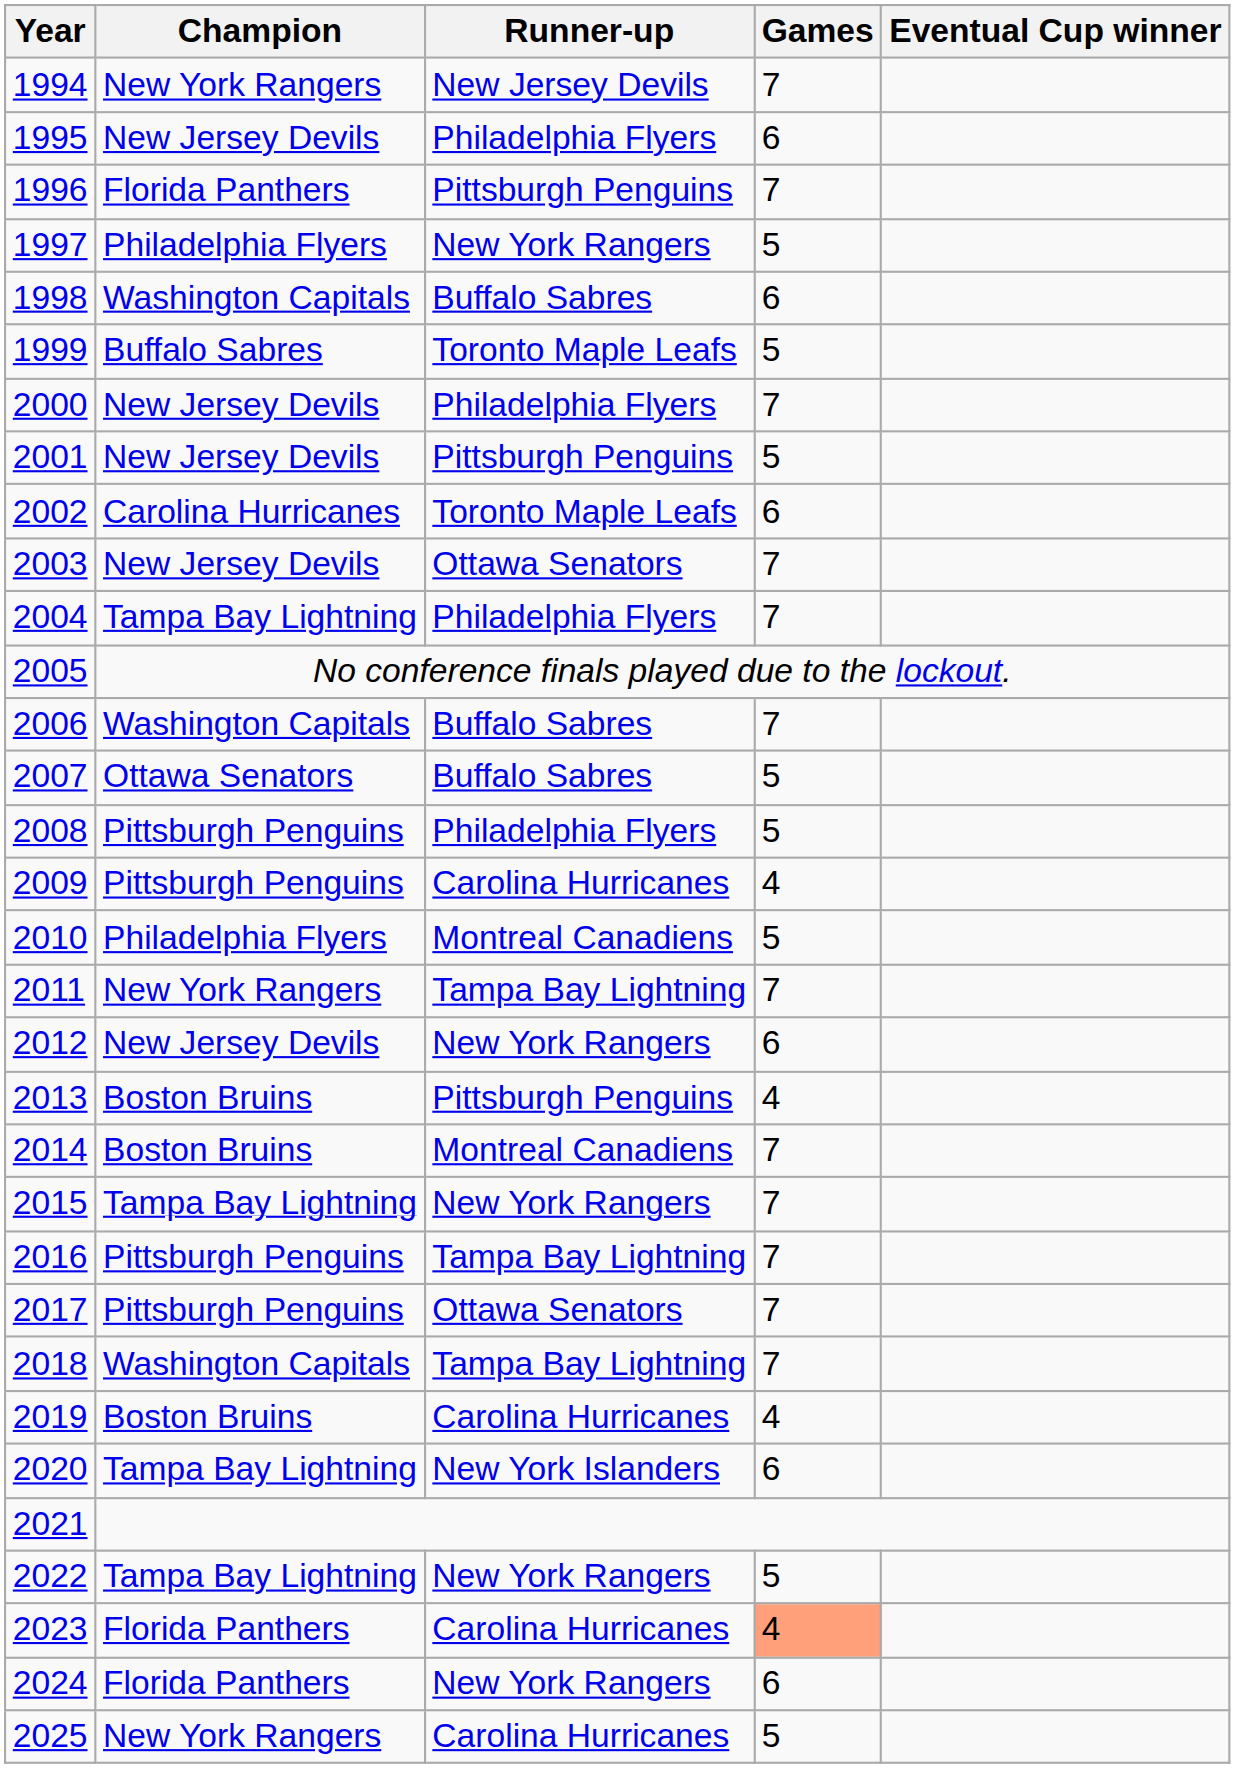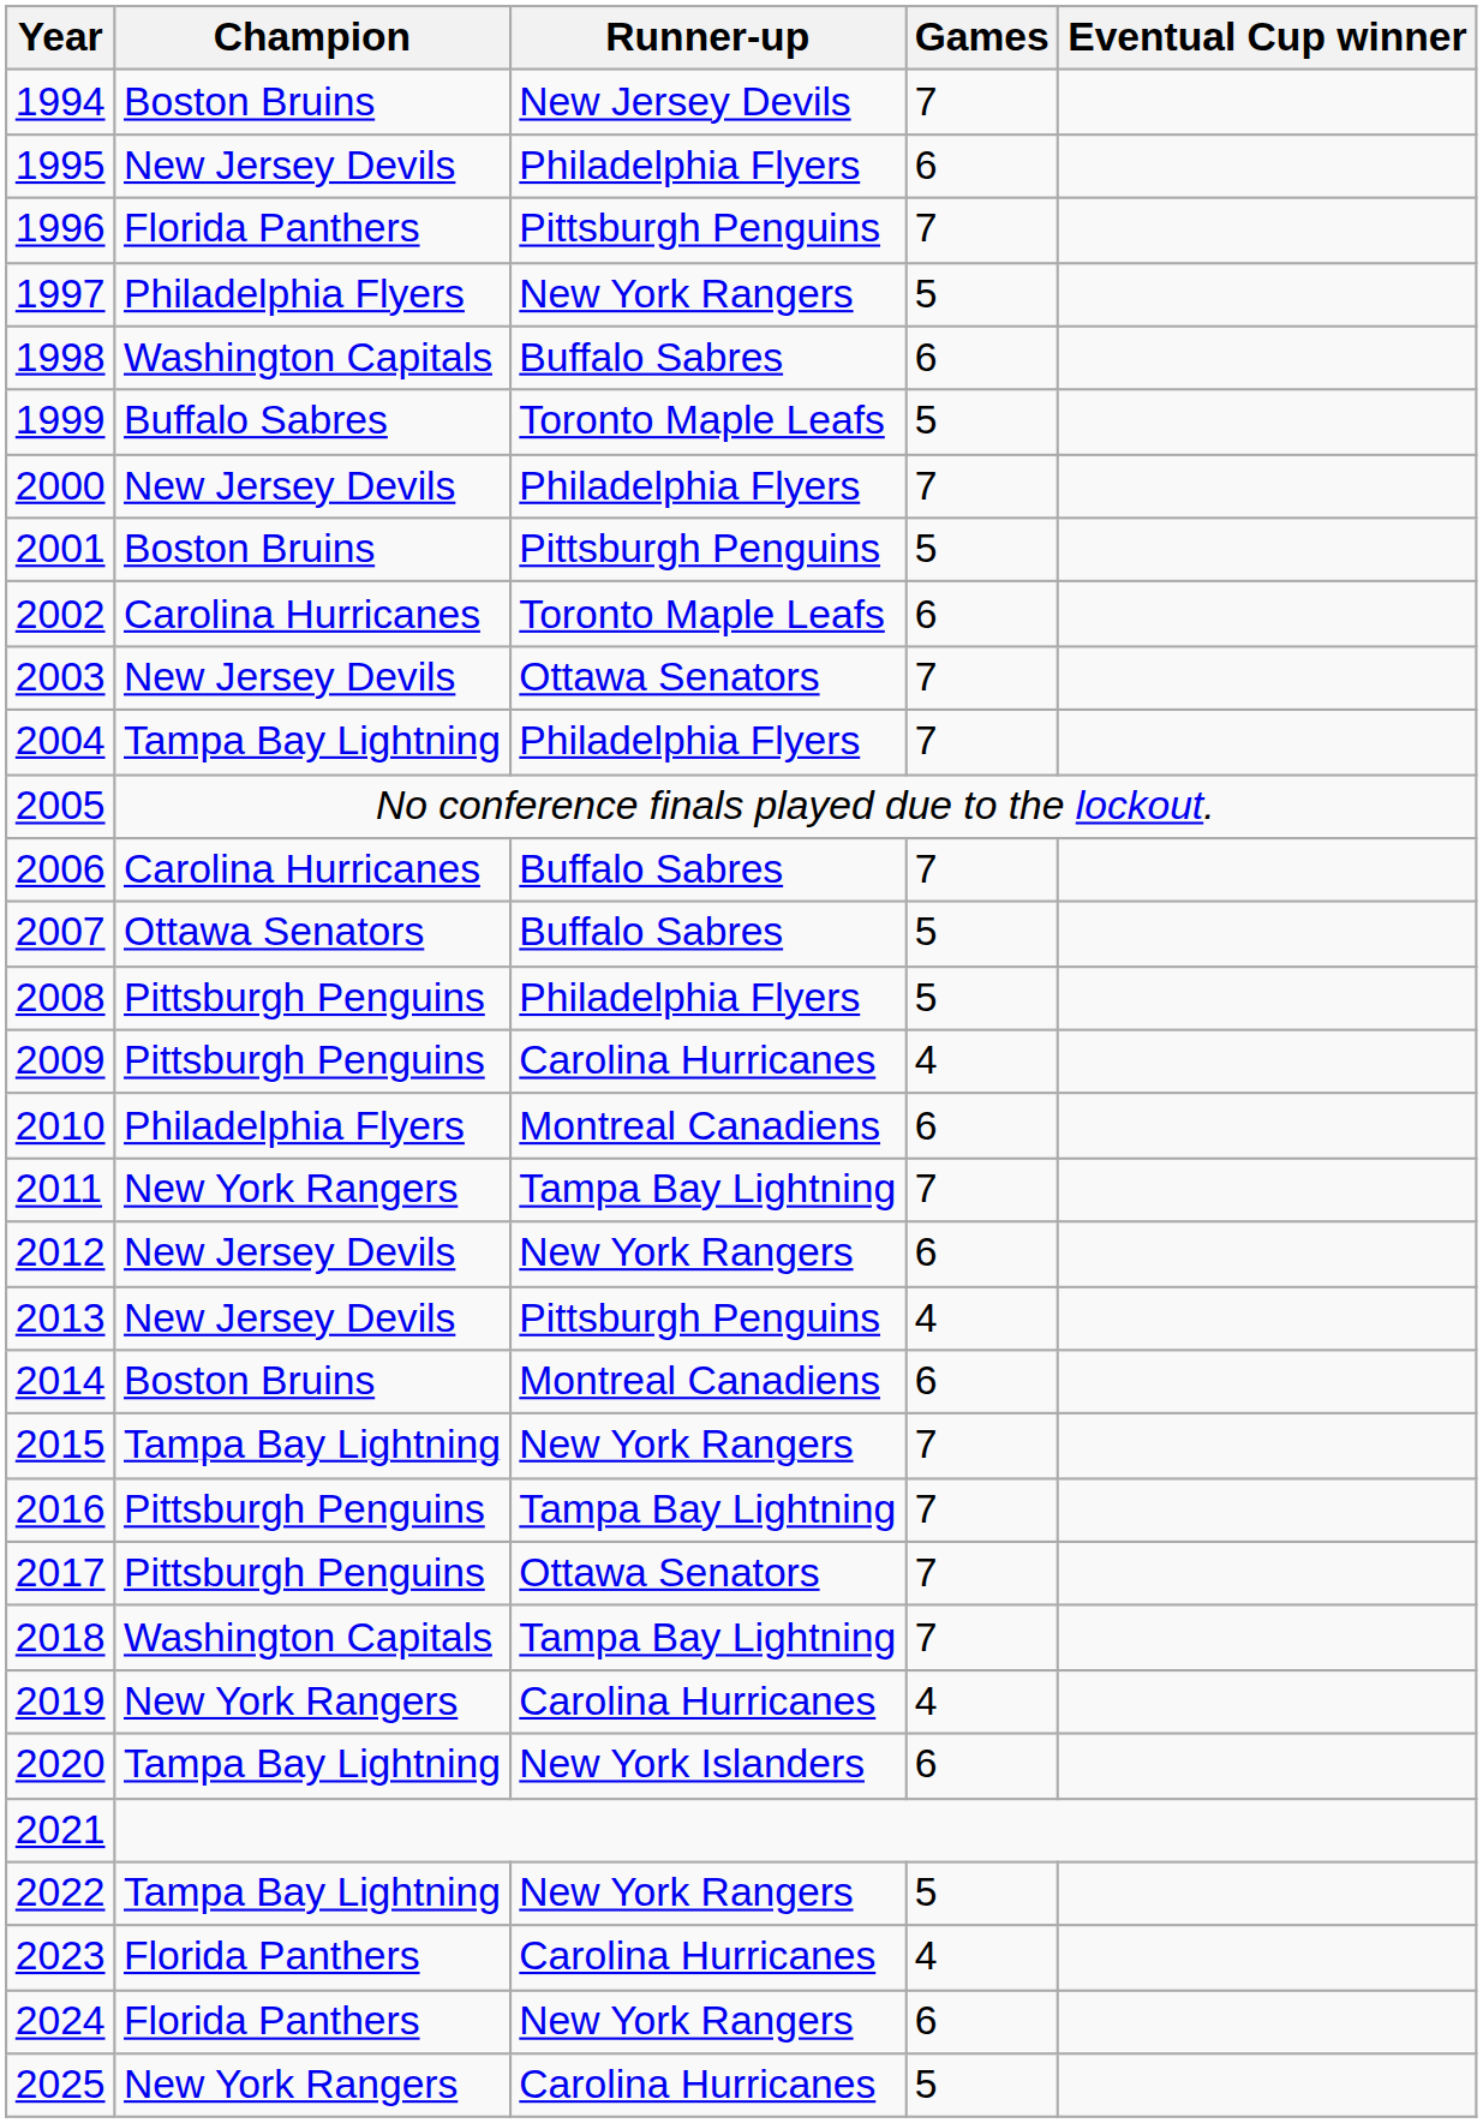1994 | Champion: New York Rangers -> Boston Bruins
2001 | Champion: New Jersey Devils -> Boston Bruins
2006 | Champion: Washington Capitals -> Carolina Hurricanes
2010 | Games: 5 -> 6
2013 | Champion: Boston Bruins -> New Jersey Devils
2014 | Games: 7 -> 6
2019 | Champion: Boston Bruins -> New York Rangers
2023 | Games: lightsalmon background -> no background
